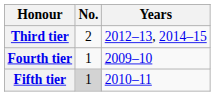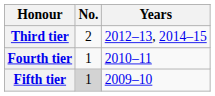Fourth tier | Years: 2009–10 -> 2010–11
Fifth tier | Years: 2010–11 -> 2009–10
